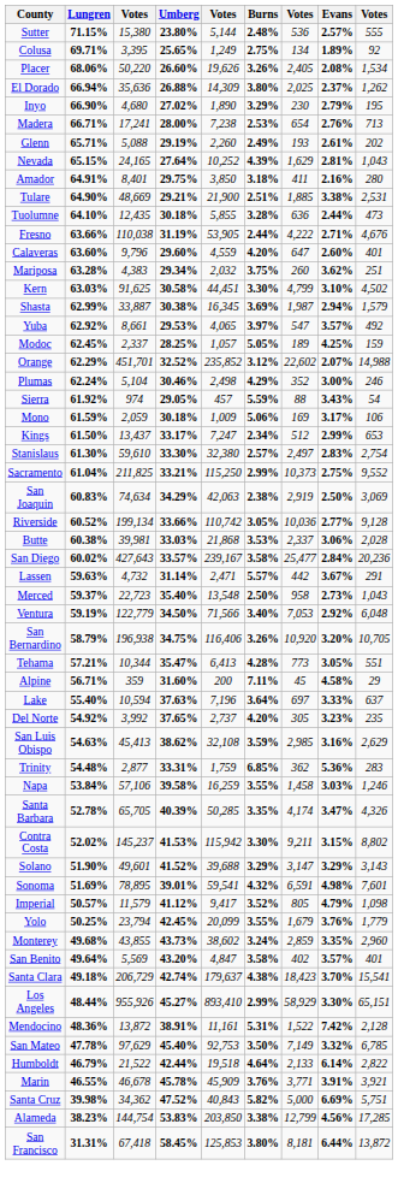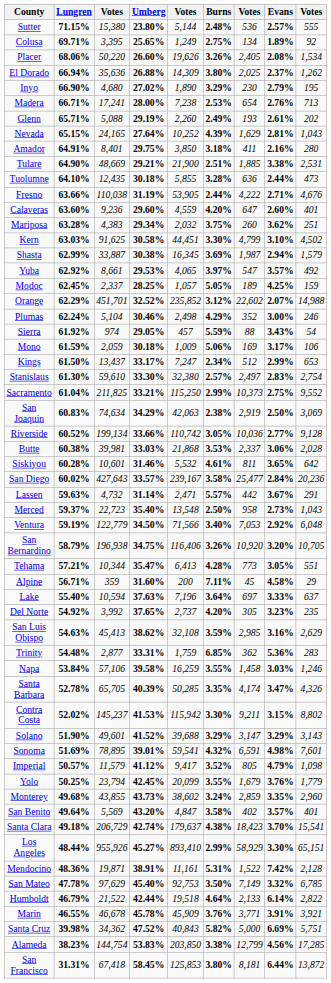Calaveras | column 3: 9,796 -> 9,236
+ row: Siskiyou | 60.28% | 10,601 | 31.46% | 5,532 | 4.61% | 811 | 3.65% | 642
Mendocino | column 3: 13,872 -> 19,871
